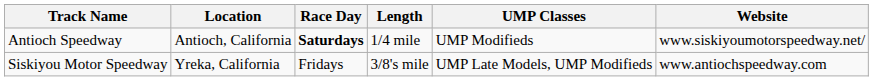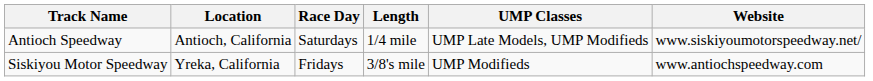Antioch Speedway | Race Day: bold -> normal
Antioch Speedway | UMP Classes: UMP Modifieds -> UMP Late Models, UMP Modifieds
Siskiyou Motor Speedway | UMP Classes: UMP Late Models, UMP Modifieds -> UMP Modifieds
